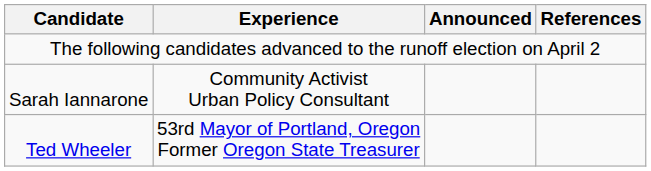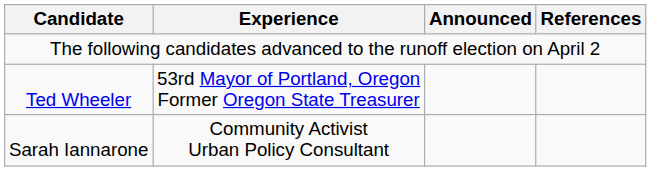rows swapped: Ted Wheeler <-> Sarah Iannarone
